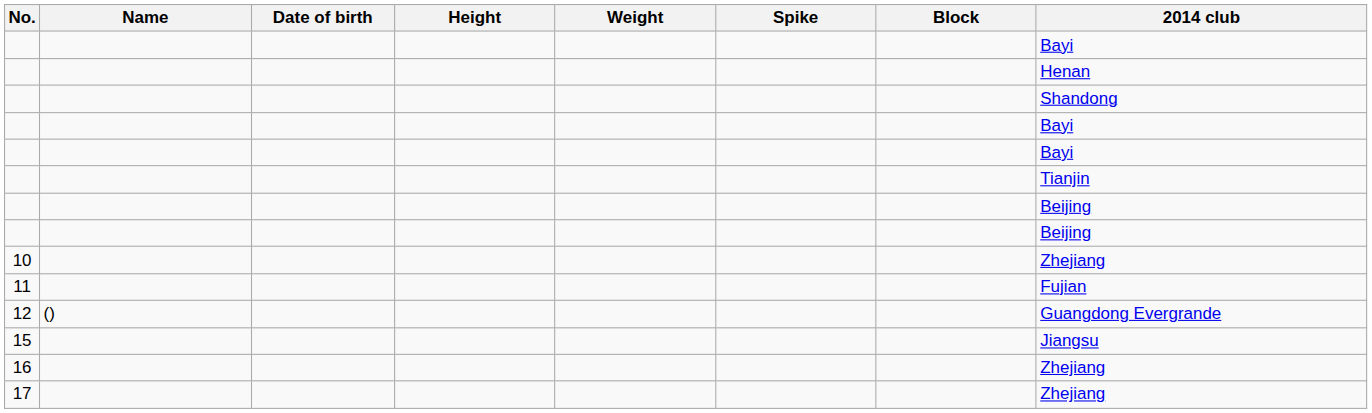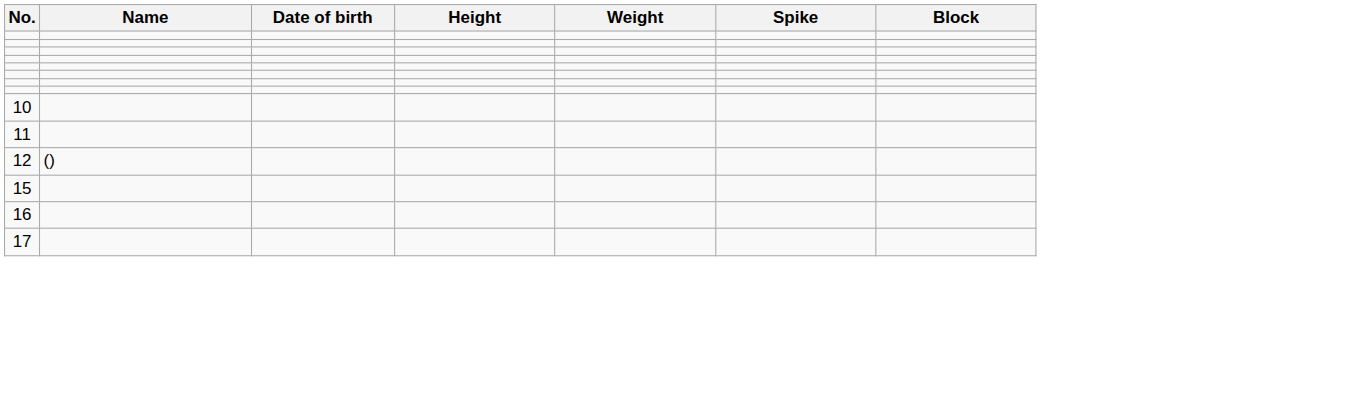- column: 2014 club | Bayi | Henan | Shandong | Bayi | Bayi | Tianjin | Beijing | Beijing | Zhejiang | Fujian | Guangdong Evergrande | Jiangsu | Zhejiang | Zhejiang
